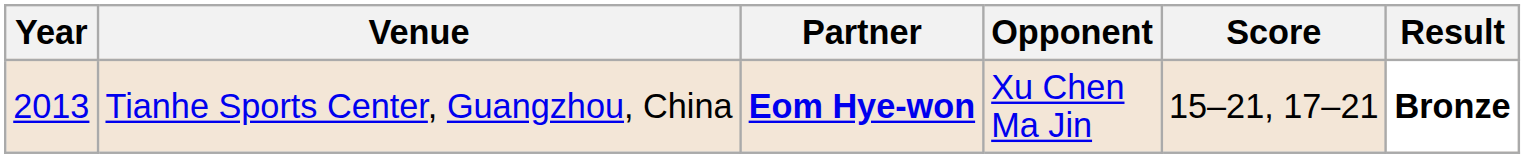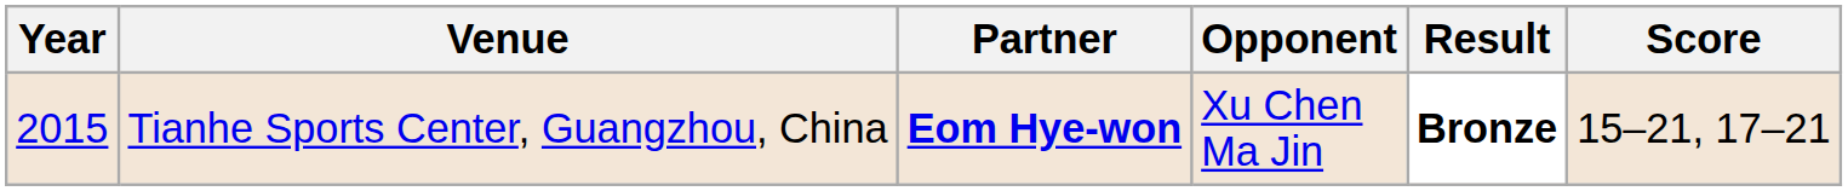columns swapped: Score <-> Result
Tianhe Sports Center, Guangzhou, China | Year: 2013 -> 2015
